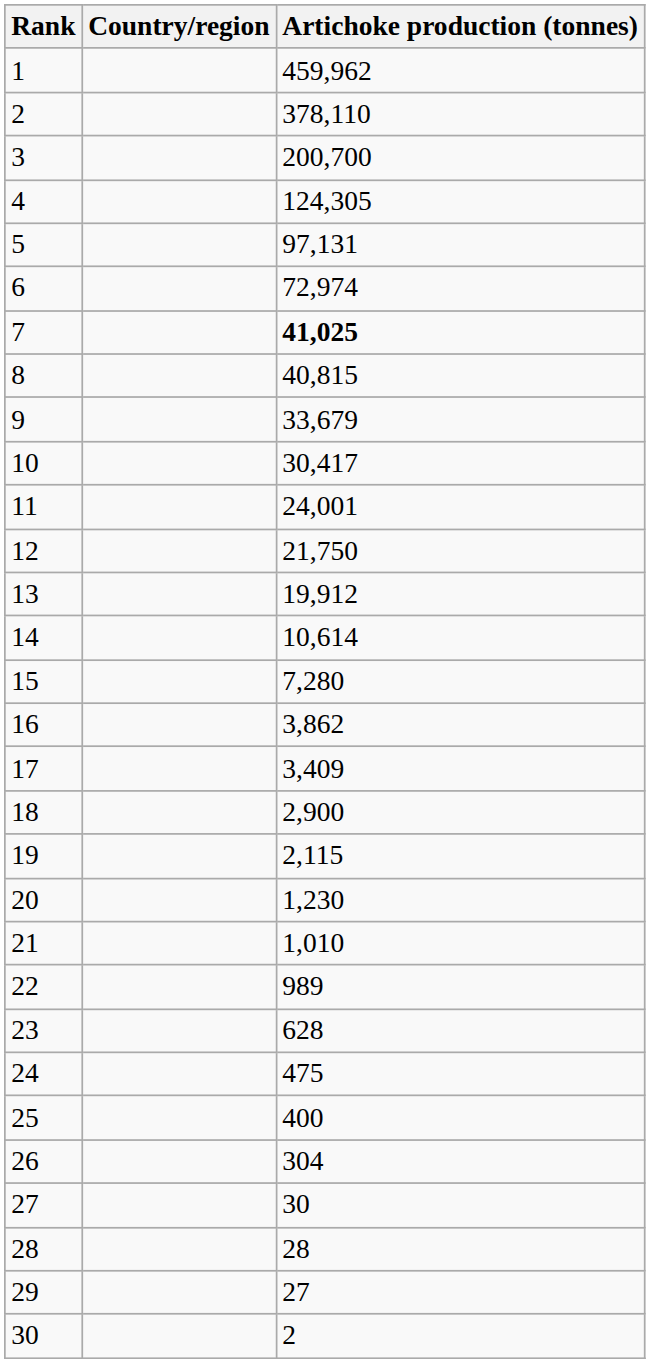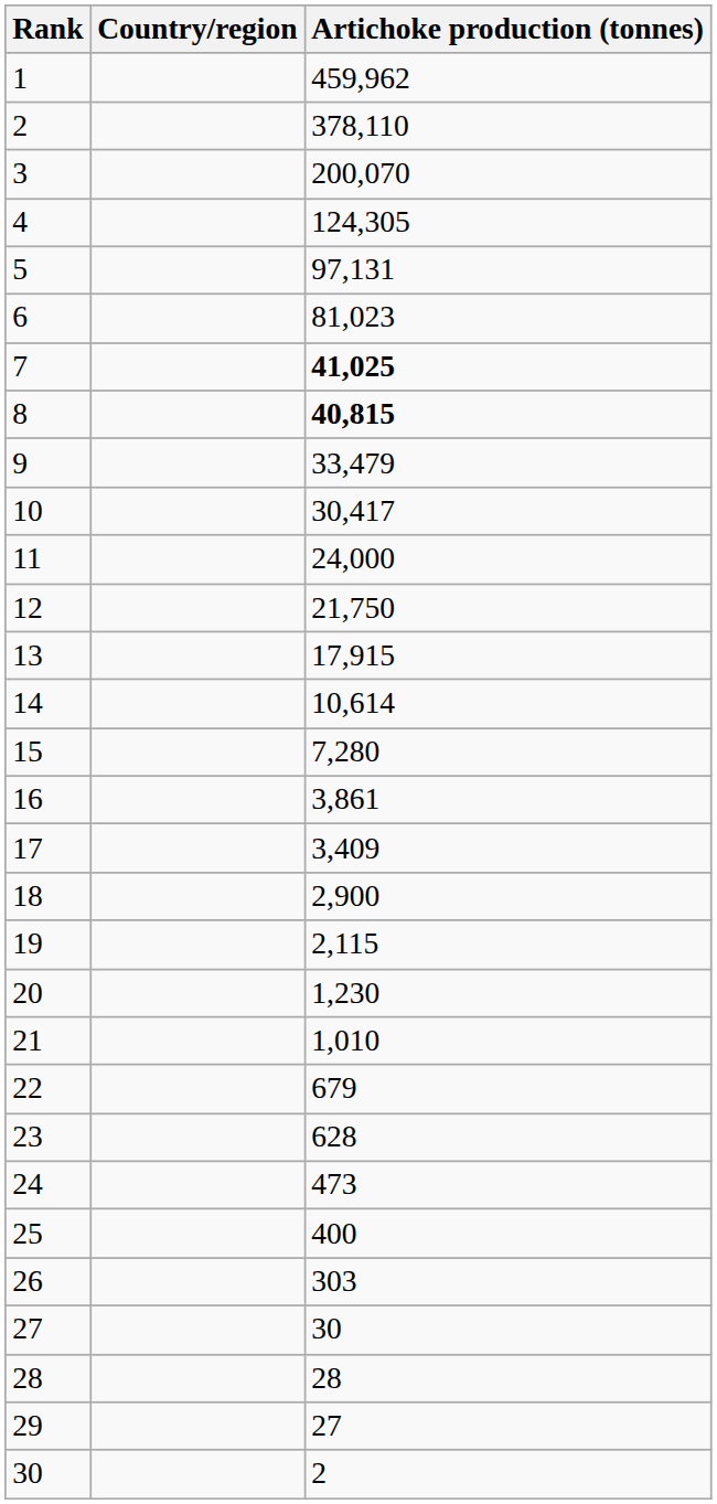3 | Artichoke production (tonnes): 200,700 -> 200,070
6 | Artichoke production (tonnes): 72,974 -> 81,023
8 | Artichoke production (tonnes): normal -> bold
9 | Artichoke production (tonnes): 33,679 -> 33,479
11 | Artichoke production (tonnes): 24,001 -> 24,000
13 | Artichoke production (tonnes): 19,912 -> 17,915
16 | Artichoke production (tonnes): 3,862 -> 3,861
22 | Artichoke production (tonnes): 989 -> 679
24 | Artichoke production (tonnes): 475 -> 473
26 | Artichoke production (tonnes): 304 -> 303
